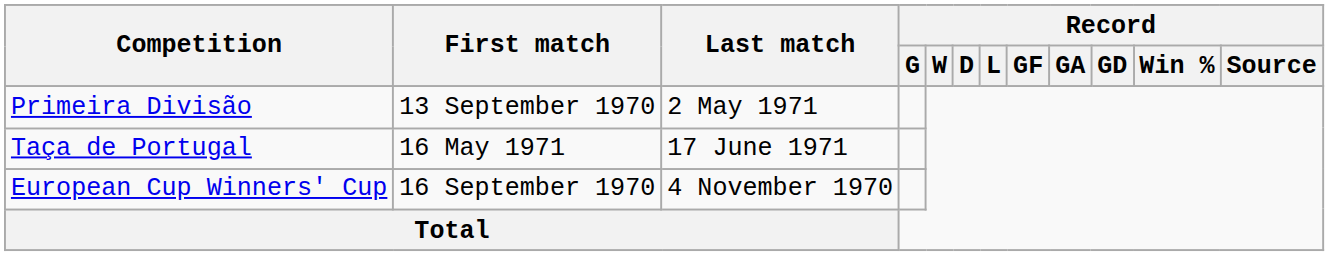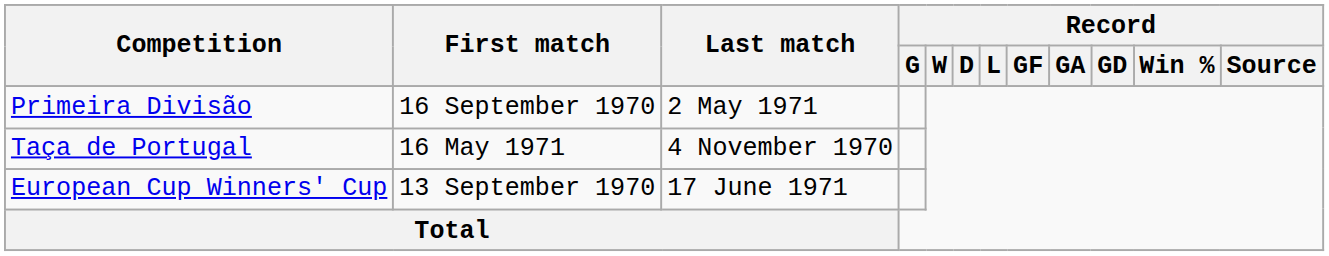Primeira Divisão | First match: 13 September 1970 -> 16 September 1970
Taça de Portugal | Last match: 17 June 1971 -> 4 November 1970
European Cup Winners' Cup | First match: 16 September 1970 -> 13 September 1970
European Cup Winners' Cup | Last match: 4 November 1970 -> 17 June 1971
